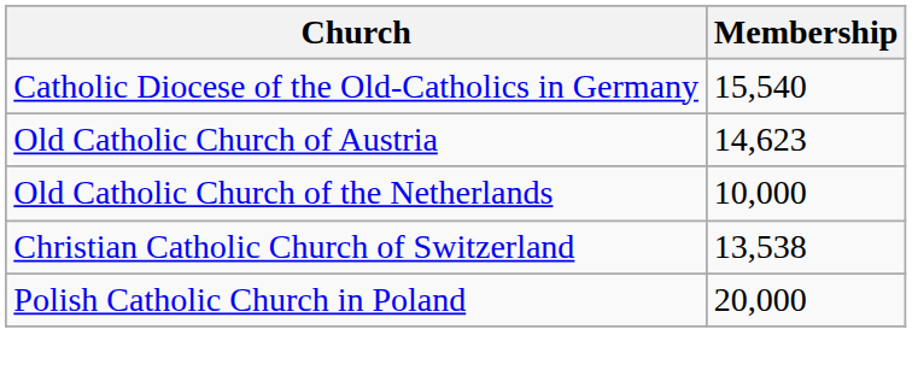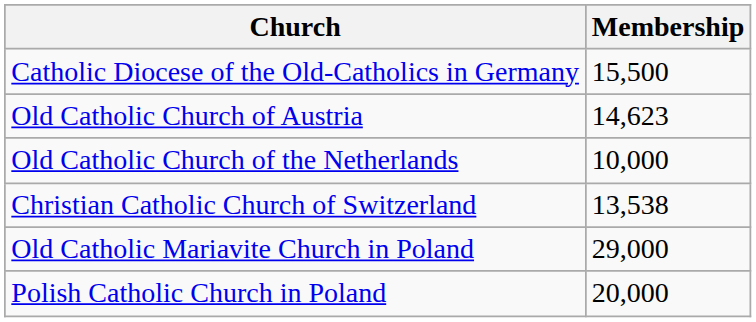Catholic Diocese of the Old-Catholics in Germany | Membership: 15,540 -> 15,500
+ row: Old Catholic Mariavite Church in Poland | 29,000
